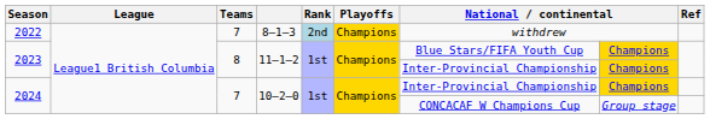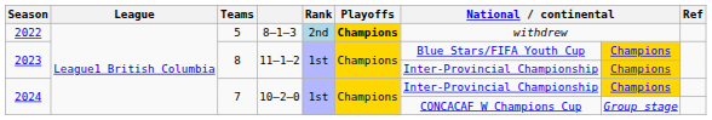2022 | Teams: 7 -> 5
2022 | Playoffs: normal -> bold
